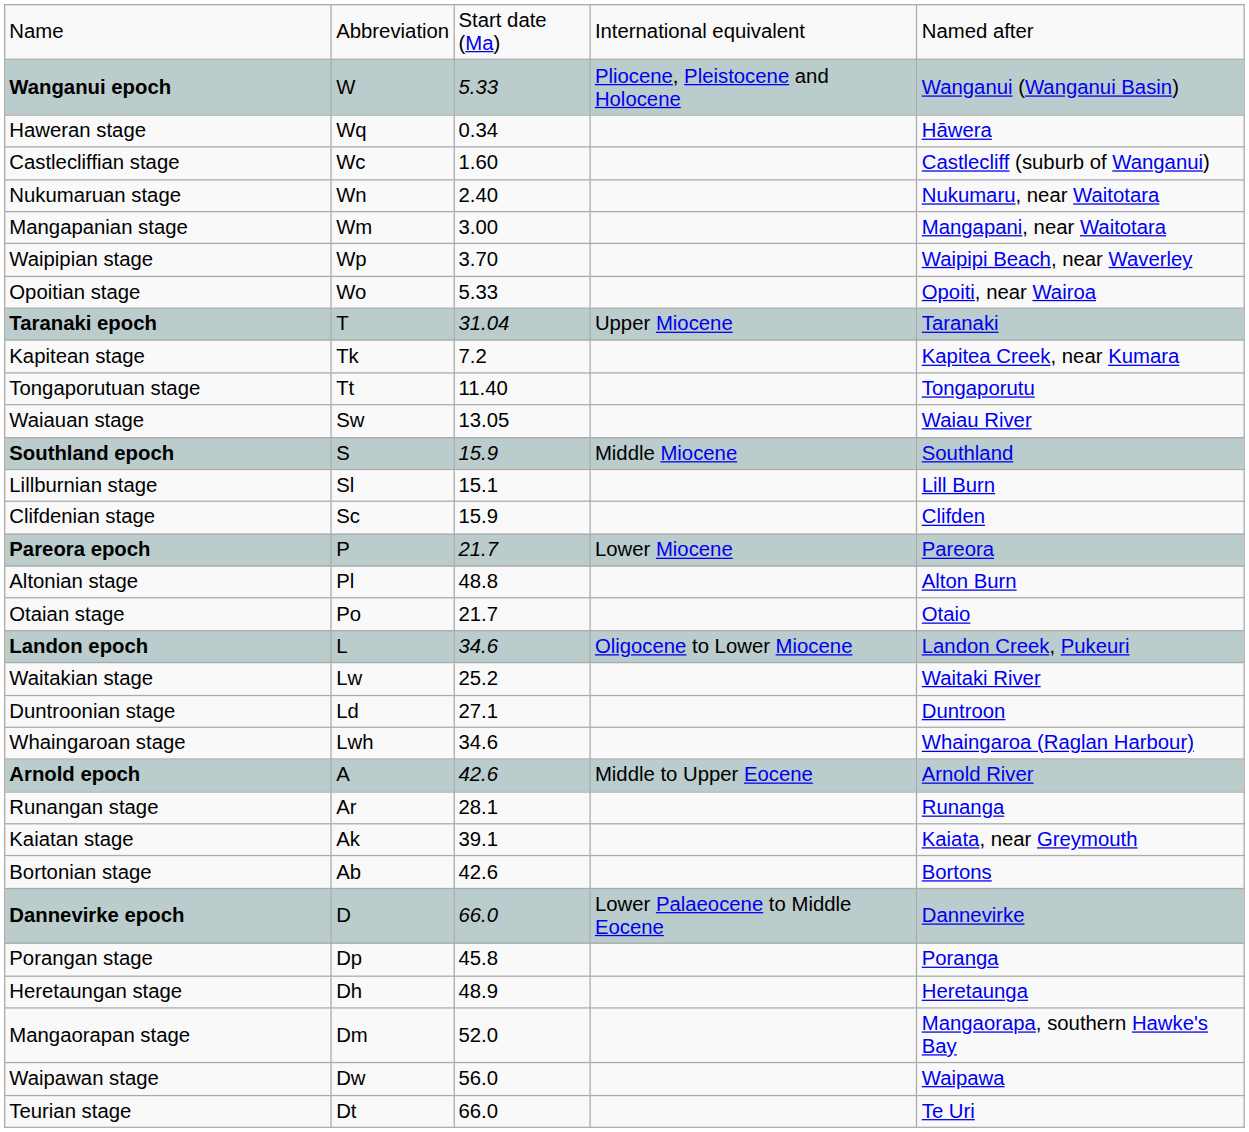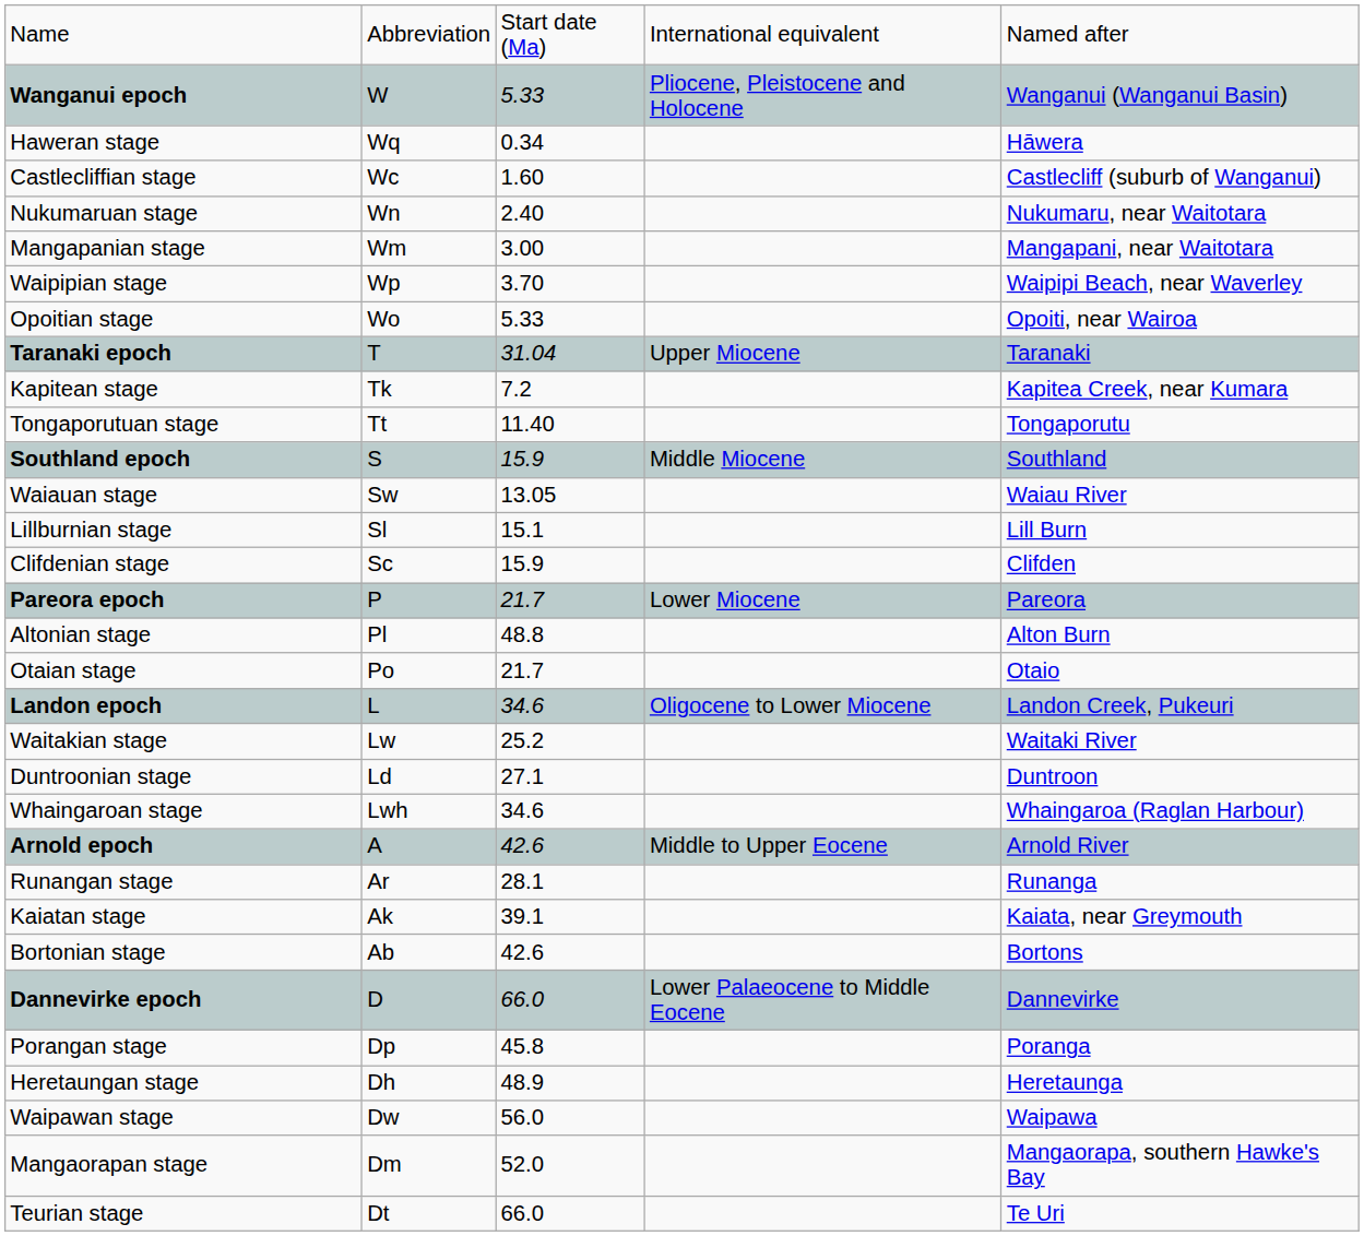rows swapped: Southland epoch <-> Waiauan stage
rows swapped: Mangaorapan stage <-> Waipawan stage
